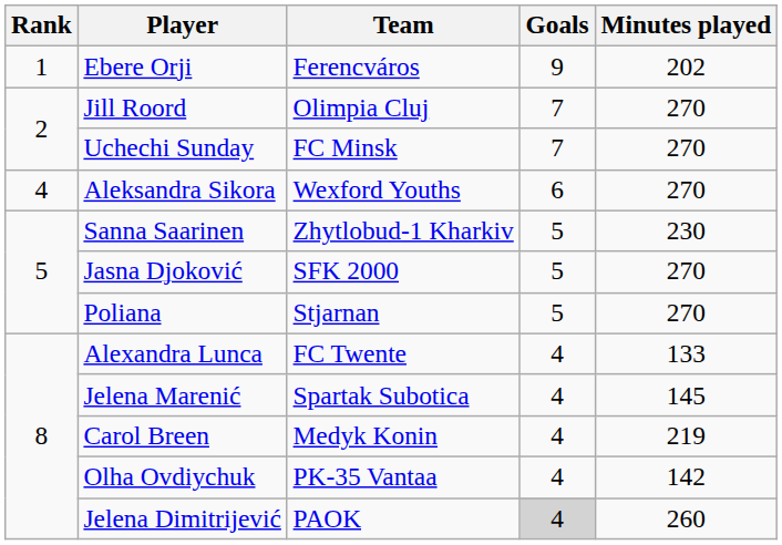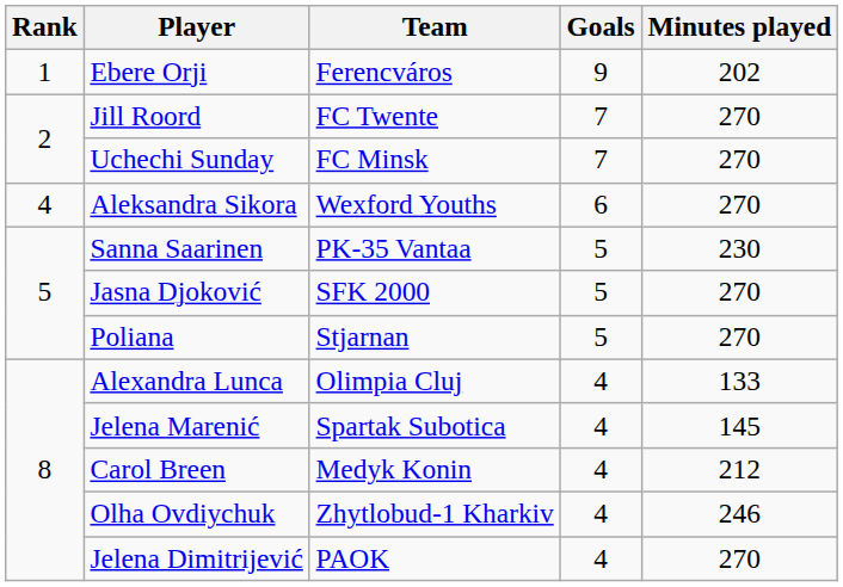Jill Roord | Team: Olimpia Cluj -> FC Twente
Sanna Saarinen | Team: Zhytlobud-1 Kharkiv -> PK-35 Vantaa
Alexandra Lunca | Team: FC Twente -> Olimpia Cluj
Carol Breen | Minutes played: 219 -> 212
Olha Ovdiychuk | Team: PK-35 Vantaa -> Zhytlobud-1 Kharkiv
Olha Ovdiychuk | Minutes played: 142 -> 246
Jelena Dimitrijević | Goals: lightgrey background -> no background
Jelena Dimitrijević | Minutes played: 260 -> 270
